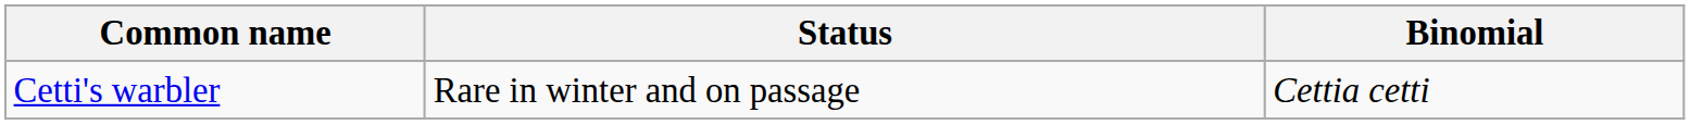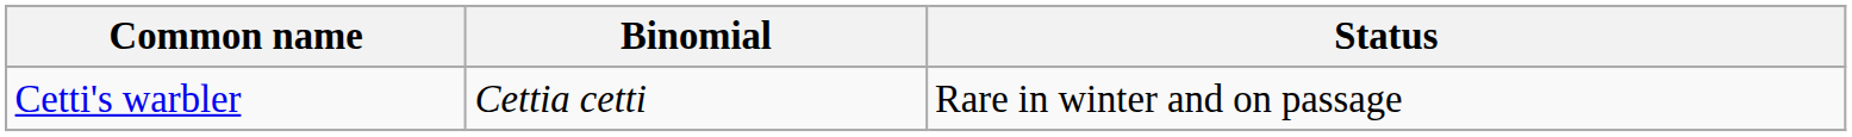columns swapped: Binomial <-> Status
